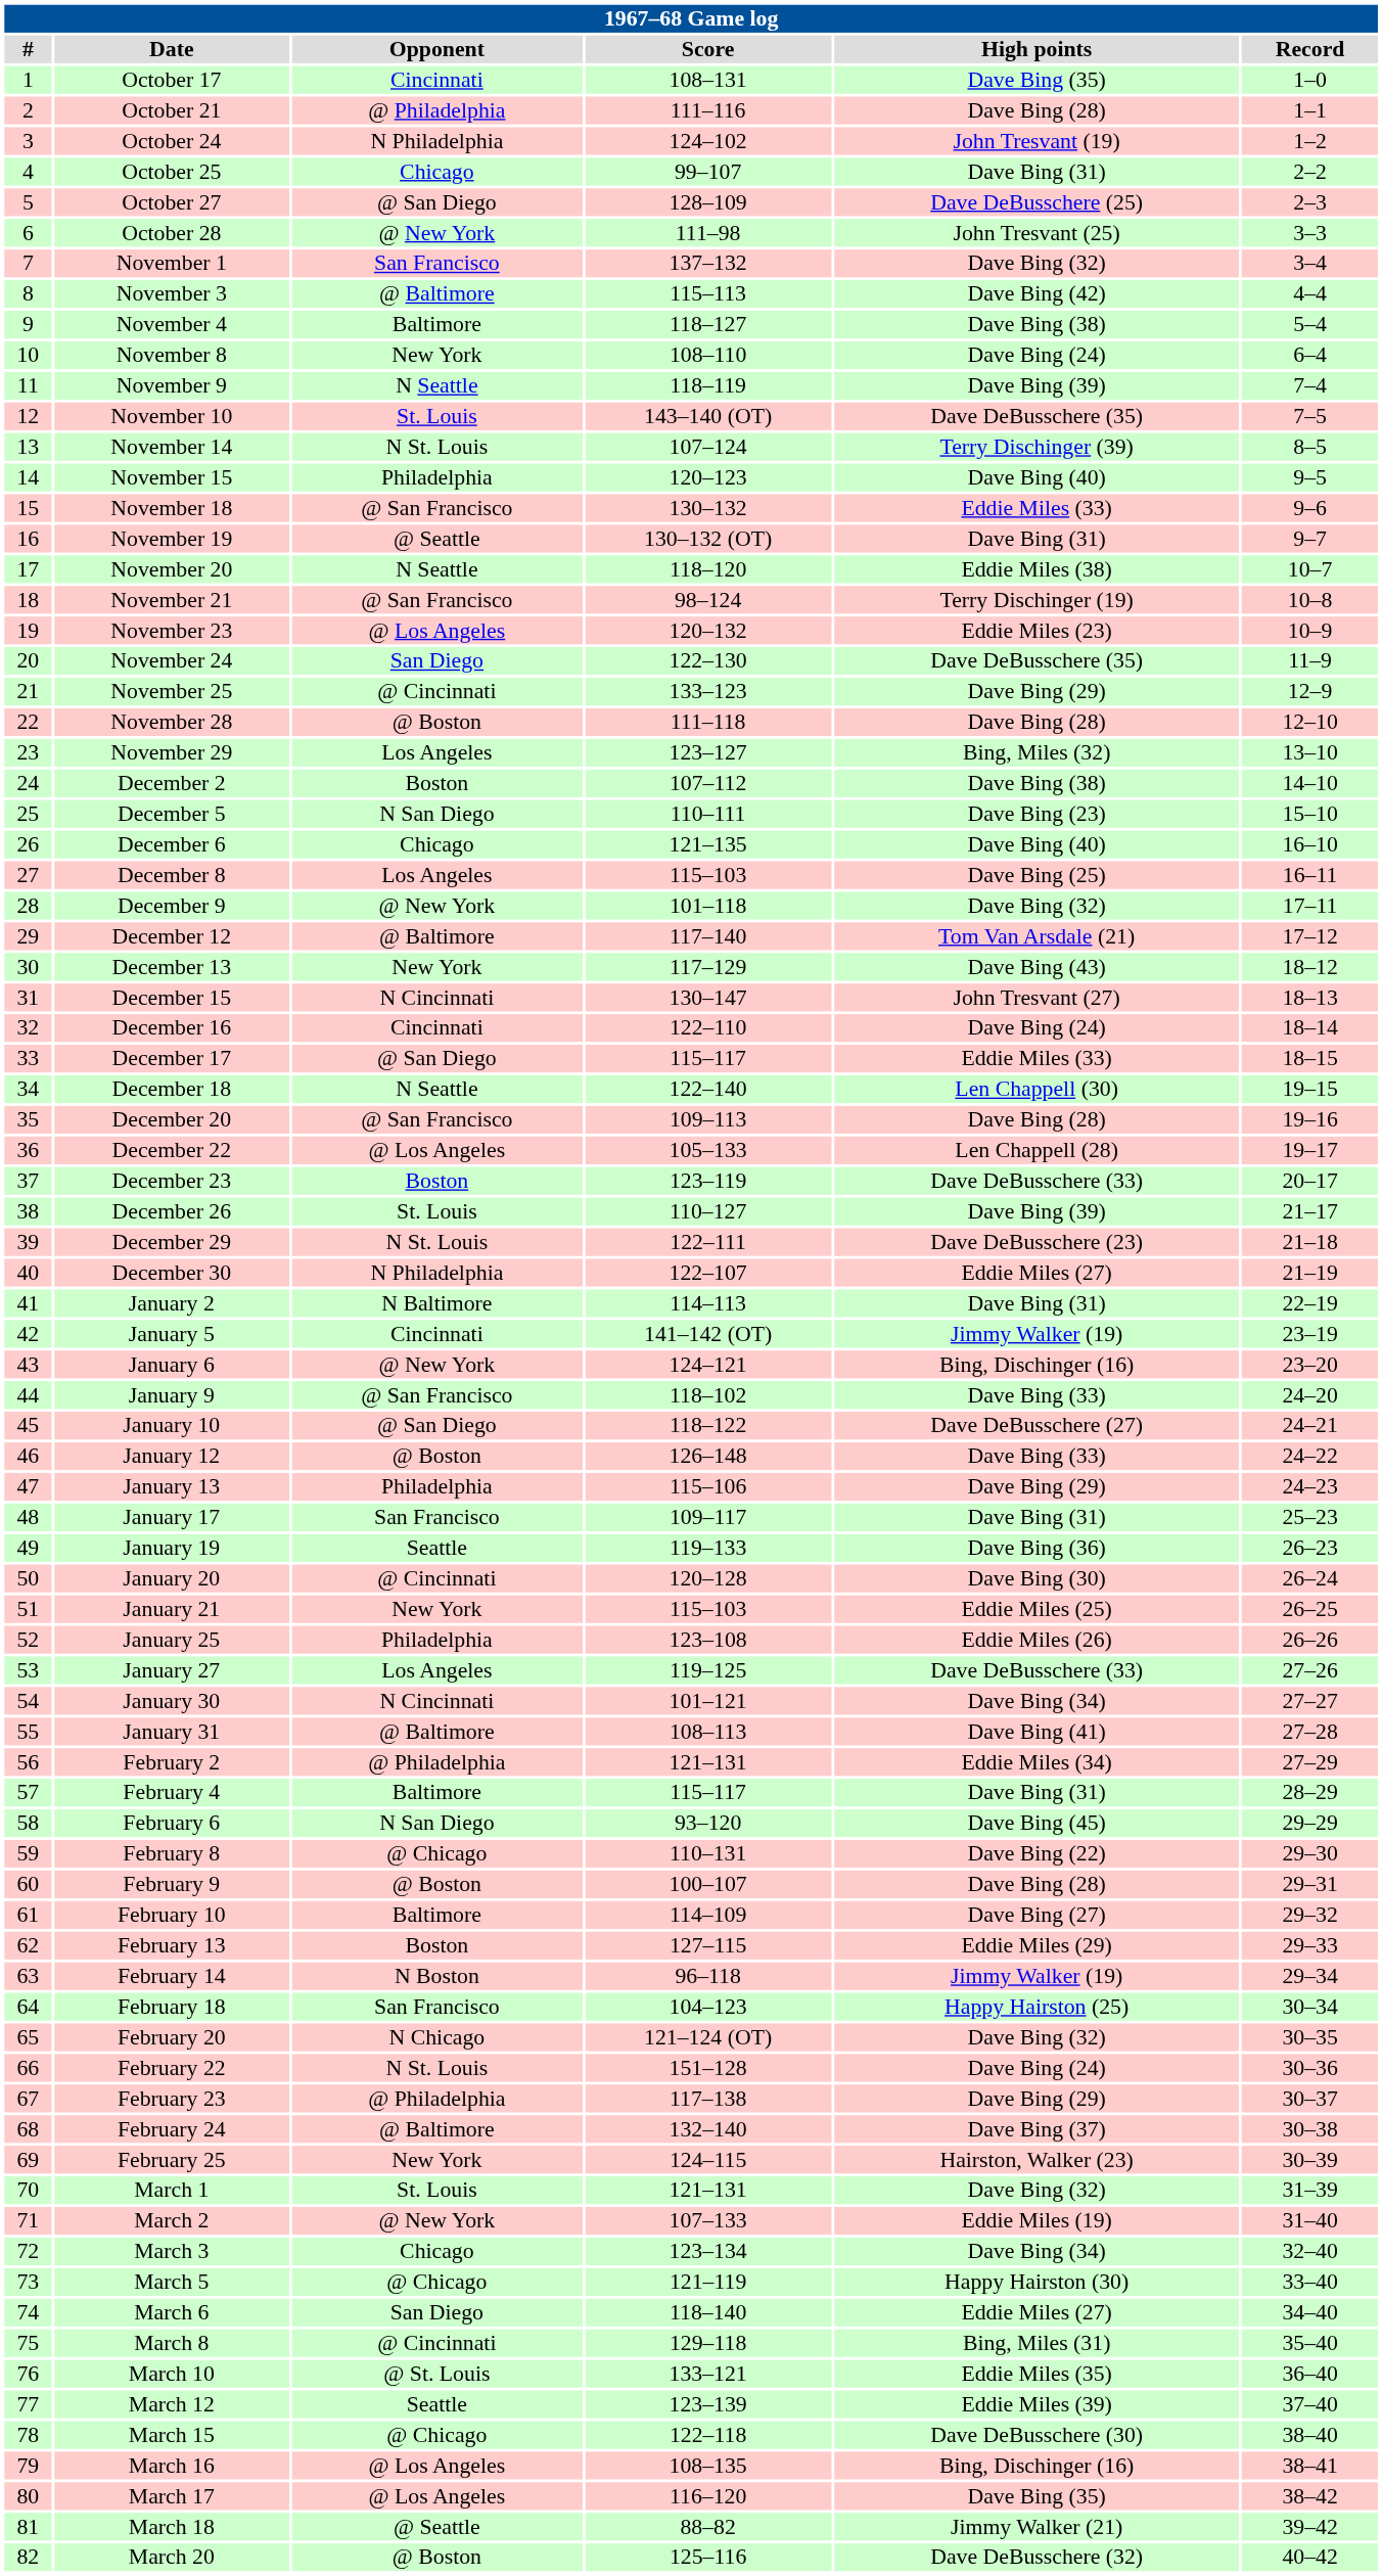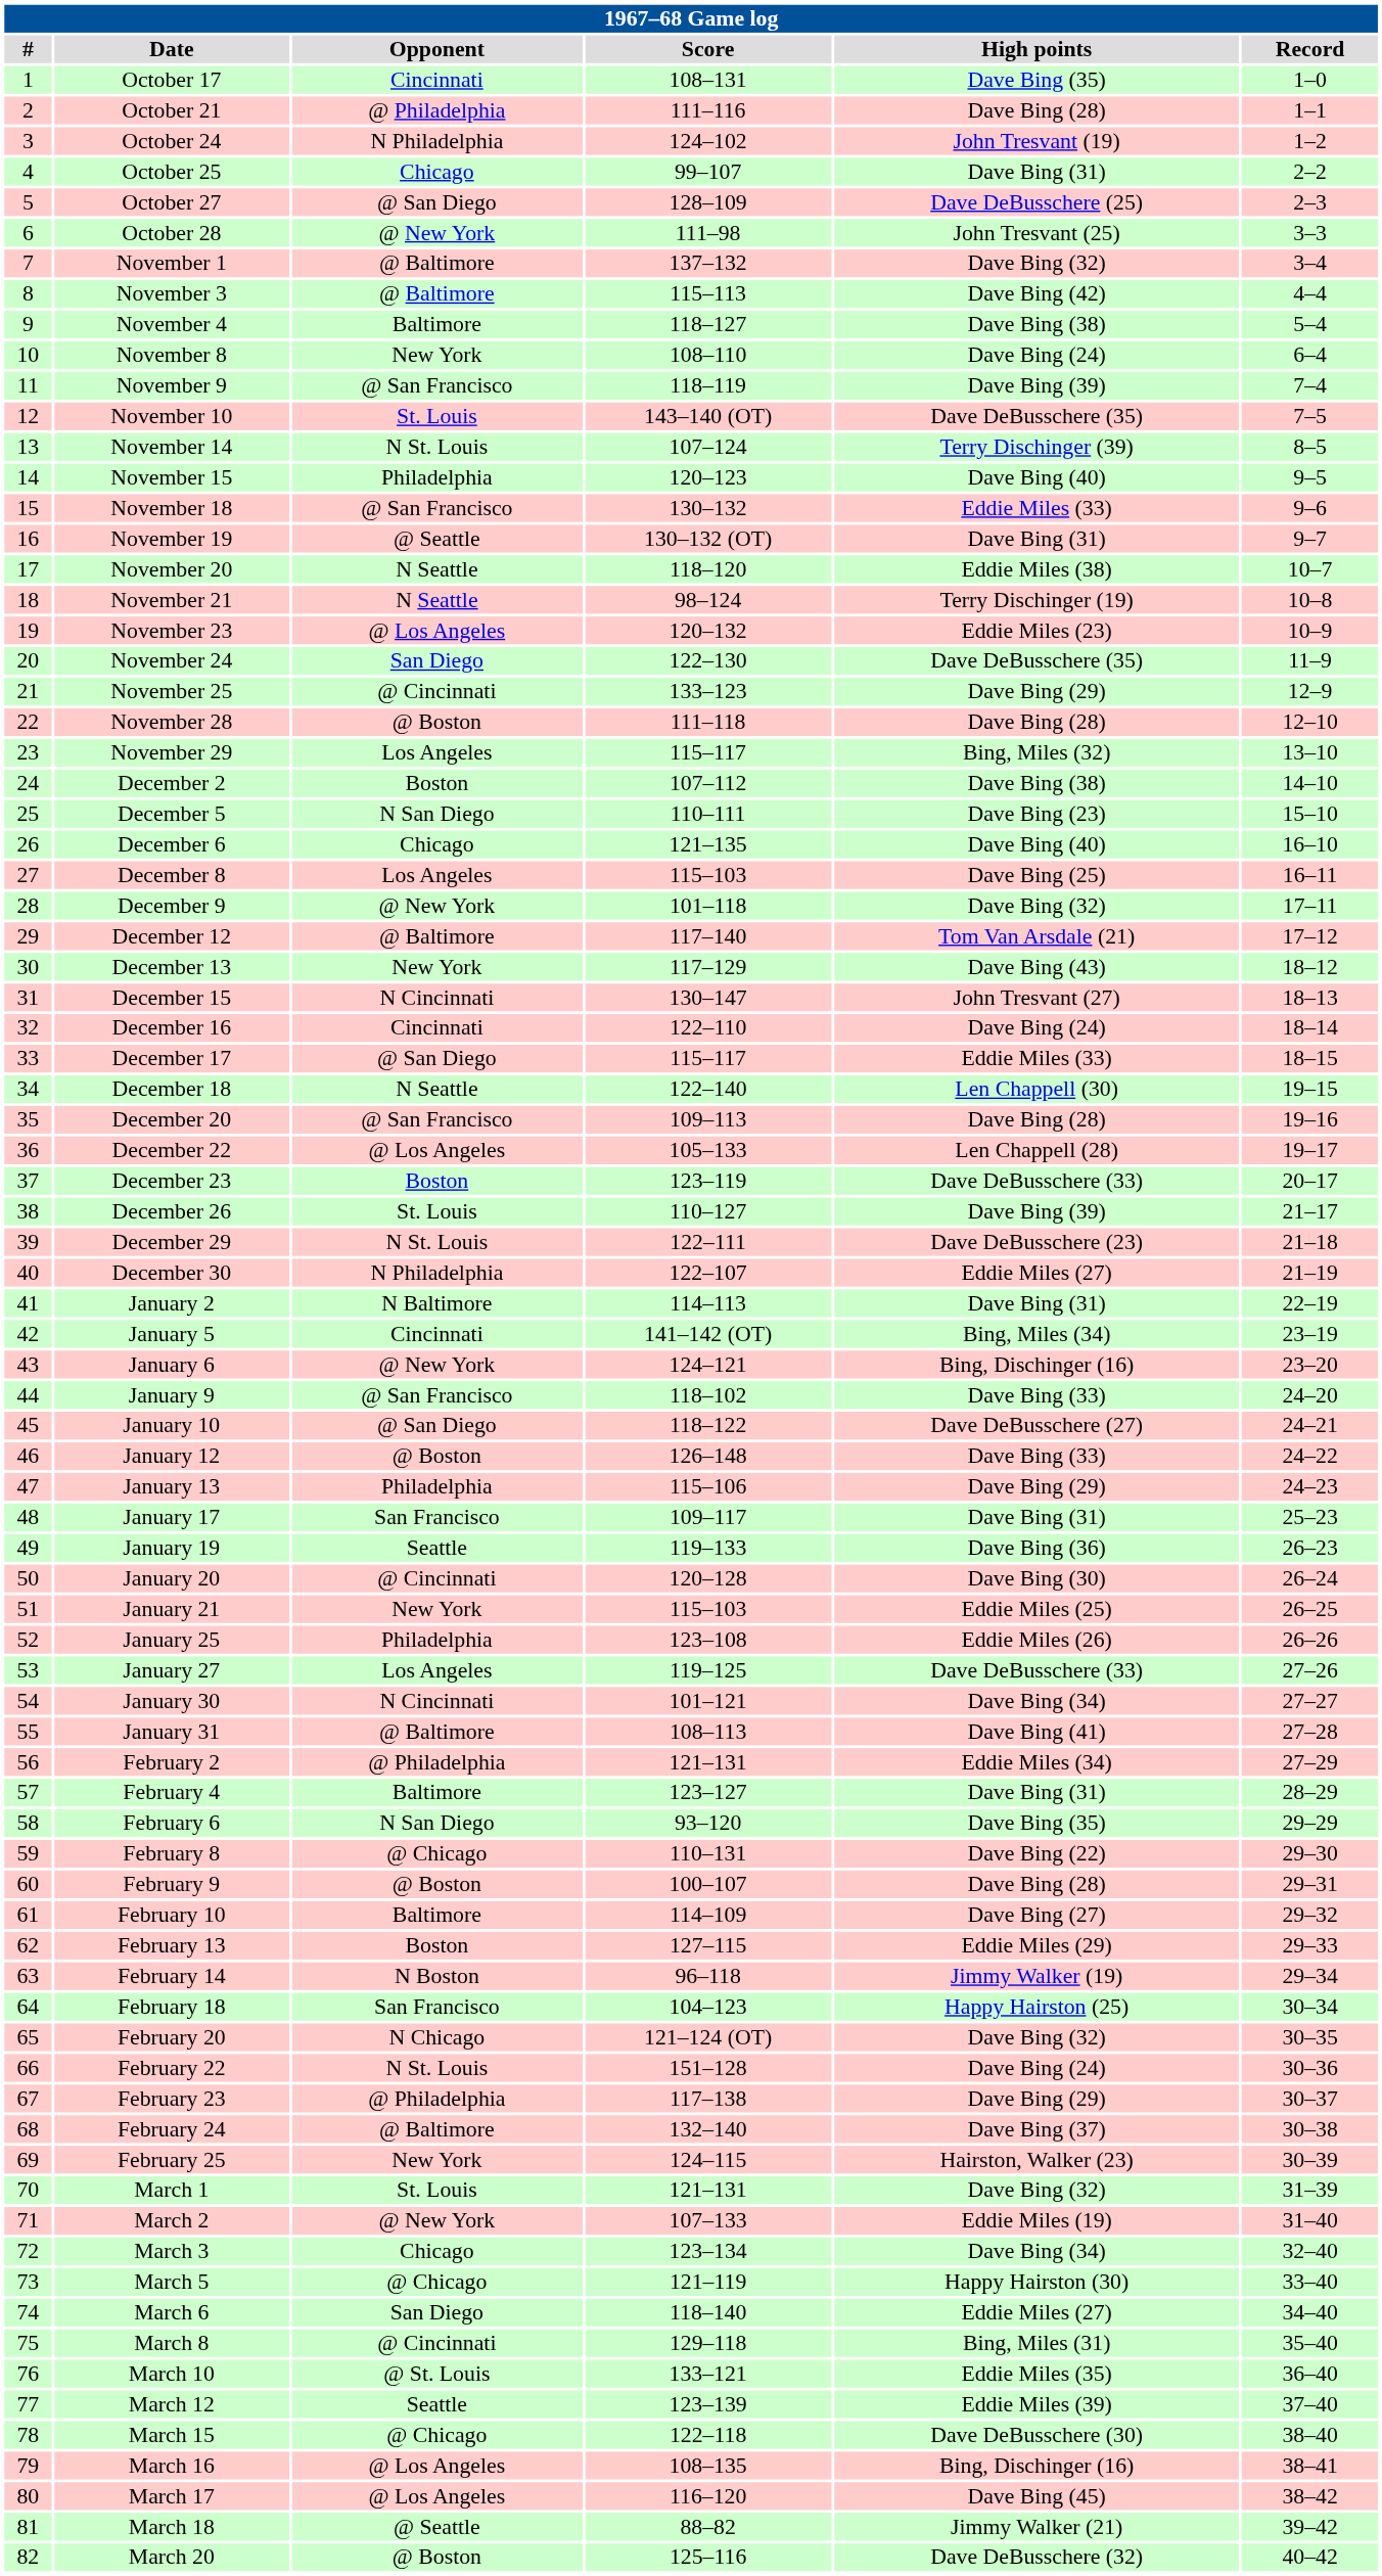November 1 | Opponent: San Francisco -> @ Baltimore
November 9 | Opponent: N Seattle -> @ San Francisco
November 21 | Opponent: @ San Francisco -> N Seattle
November 29 | Score: 123–127 -> 115–117
January 5 | High points: Jimmy Walker (19) -> Bing, Miles (34)
February 4 | Score: 115–117 -> 123–127
February 6 | High points: Dave Bing (45) -> Dave Bing (35)
March 17 | High points: Dave Bing (35) -> Dave Bing (45)
